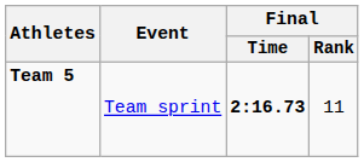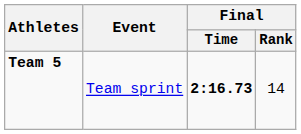Team 5 | Final / Rank: 11 -> 14
